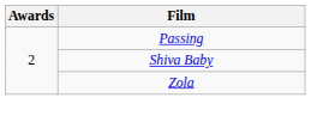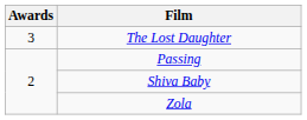+ row: 3 | The Lost Daughter
